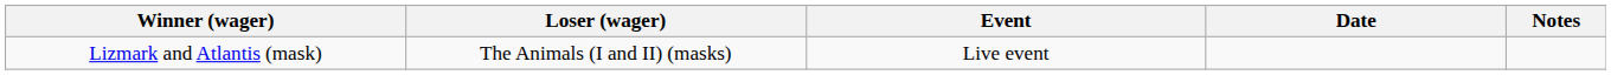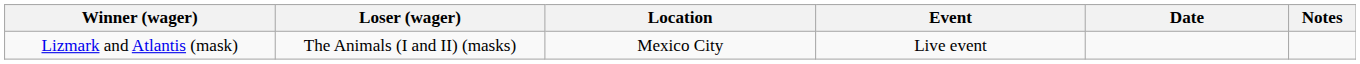+ column: Location | Mexico City
